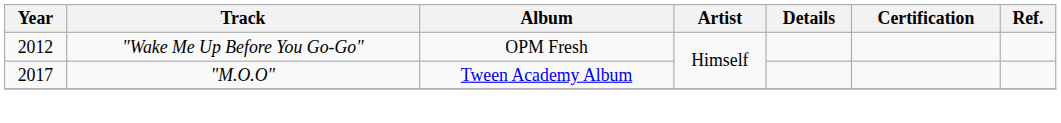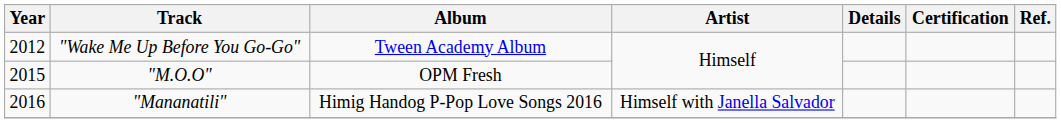"Wake Me Up Before You Go-Go" | Album: OPM Fresh -> Tween Academy Album
"M.O.O" | Year: 2017 -> 2015
"M.O.O" | Album: Tween Academy Album -> OPM Fresh
+ row: 2016 | "Mananatili" | Himig Handog P-Pop Love Songs 2016 | Himself with Janella Salvador
